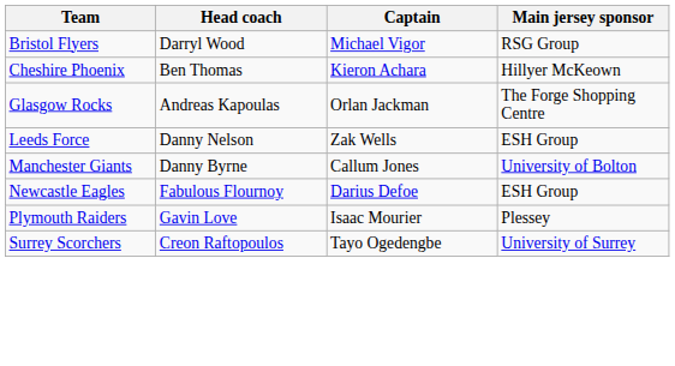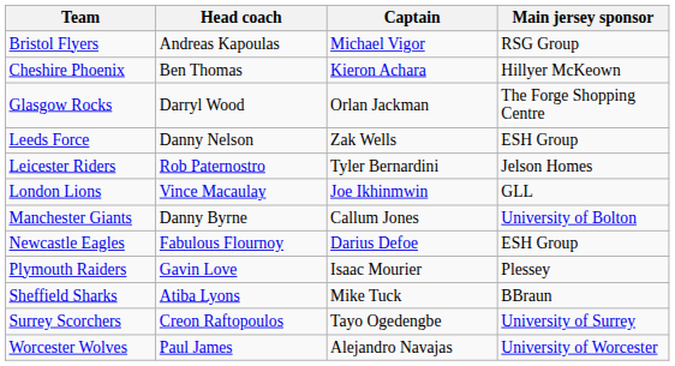Bristol Flyers | Head coach: Darryl Wood -> Andreas Kapoulas
Glasgow Rocks | Head coach: Andreas Kapoulas -> Darryl Wood
+ row: Leicester Riders | Rob Paternostro | Tyler Bernardini | Jelson Homes
+ row: London Lions | Vince Macaulay | Joe Ikhinmwin | GLL
+ row: Sheffield Sharks | Atiba Lyons | Mike Tuck | BBraun
+ row: Worcester Wolves | Paul James | Alejandro Navajas | University of Worcester
